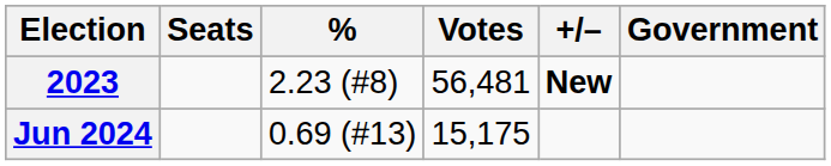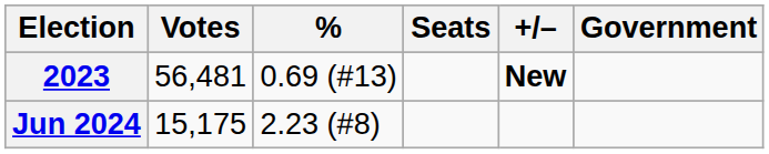columns swapped: Votes <-> Seats
2023 | %: 2.23 (#8) -> 0.69 (#13)
Jun 2024 | %: 0.69 (#13) -> 2.23 (#8)
